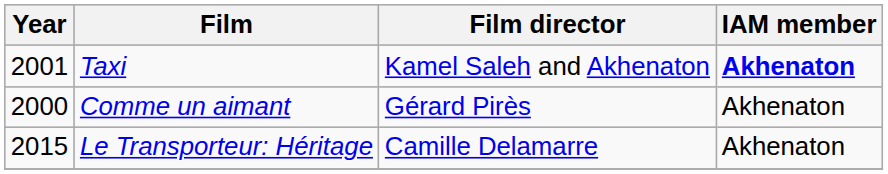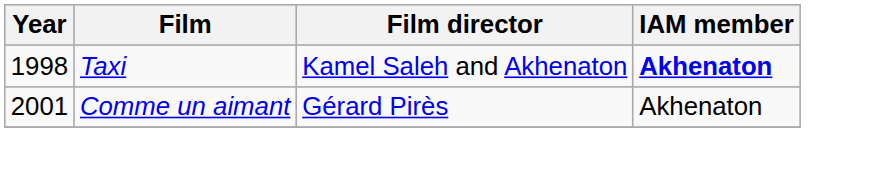Taxi | Year: 2001 -> 1998
Comme un aimant | Year: 2000 -> 2001
- row: 2015 | Le Transporteur: Héritage | Camille Delamarre | Akhenaton
